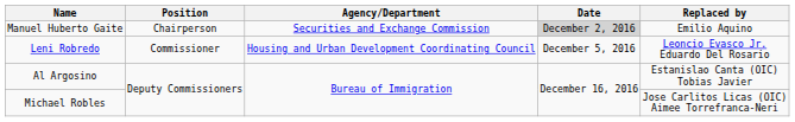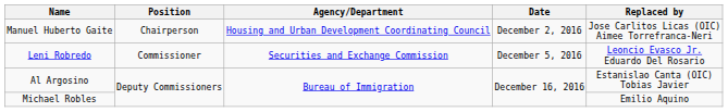Manuel Huberto Gaite | Agency/Department: Securities and Exchange Commission -> Housing and Urban Development Coordinating Council
Manuel Huberto Gaite | Date: lightgrey background -> no background
Manuel Huberto Gaite | Replaced by: Emilio Aquino -> Jose Carlitos Licas (OIC) Aimee Torrefranca-Neri
Leni Robredo | Agency/Department: Housing and Urban Development Coordinating Council -> Securities and Exchange Commission
Michael Robles | Replaced by: Jose Carlitos Licas (OIC) Aimee Torrefranca-Neri -> Emilio Aquino
